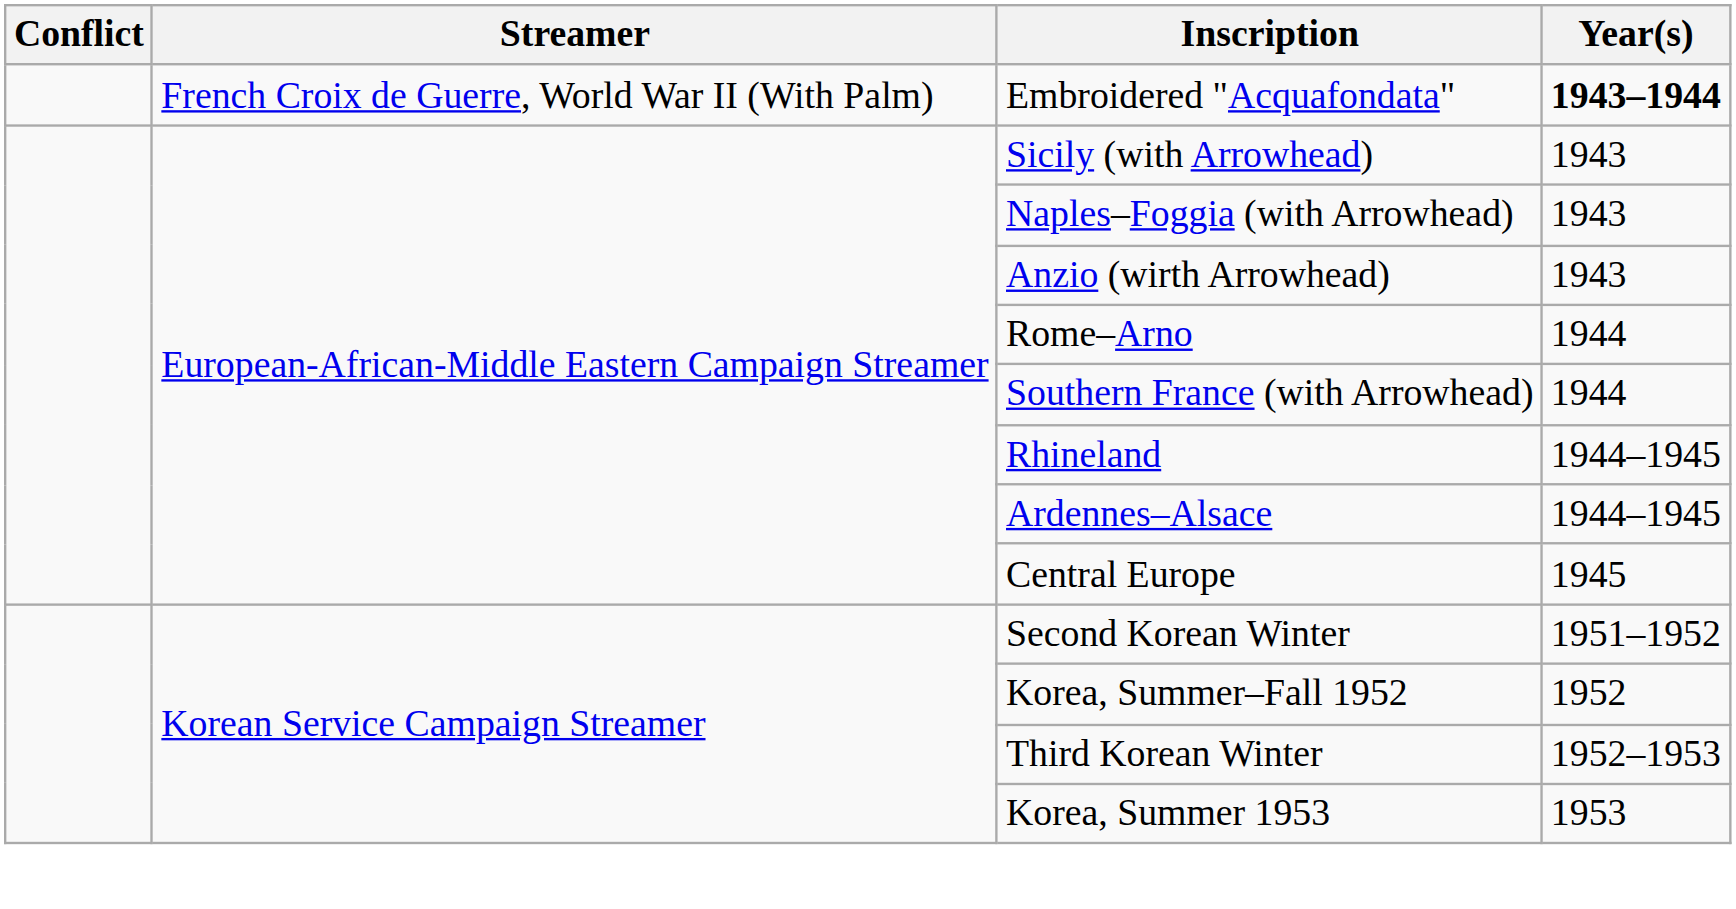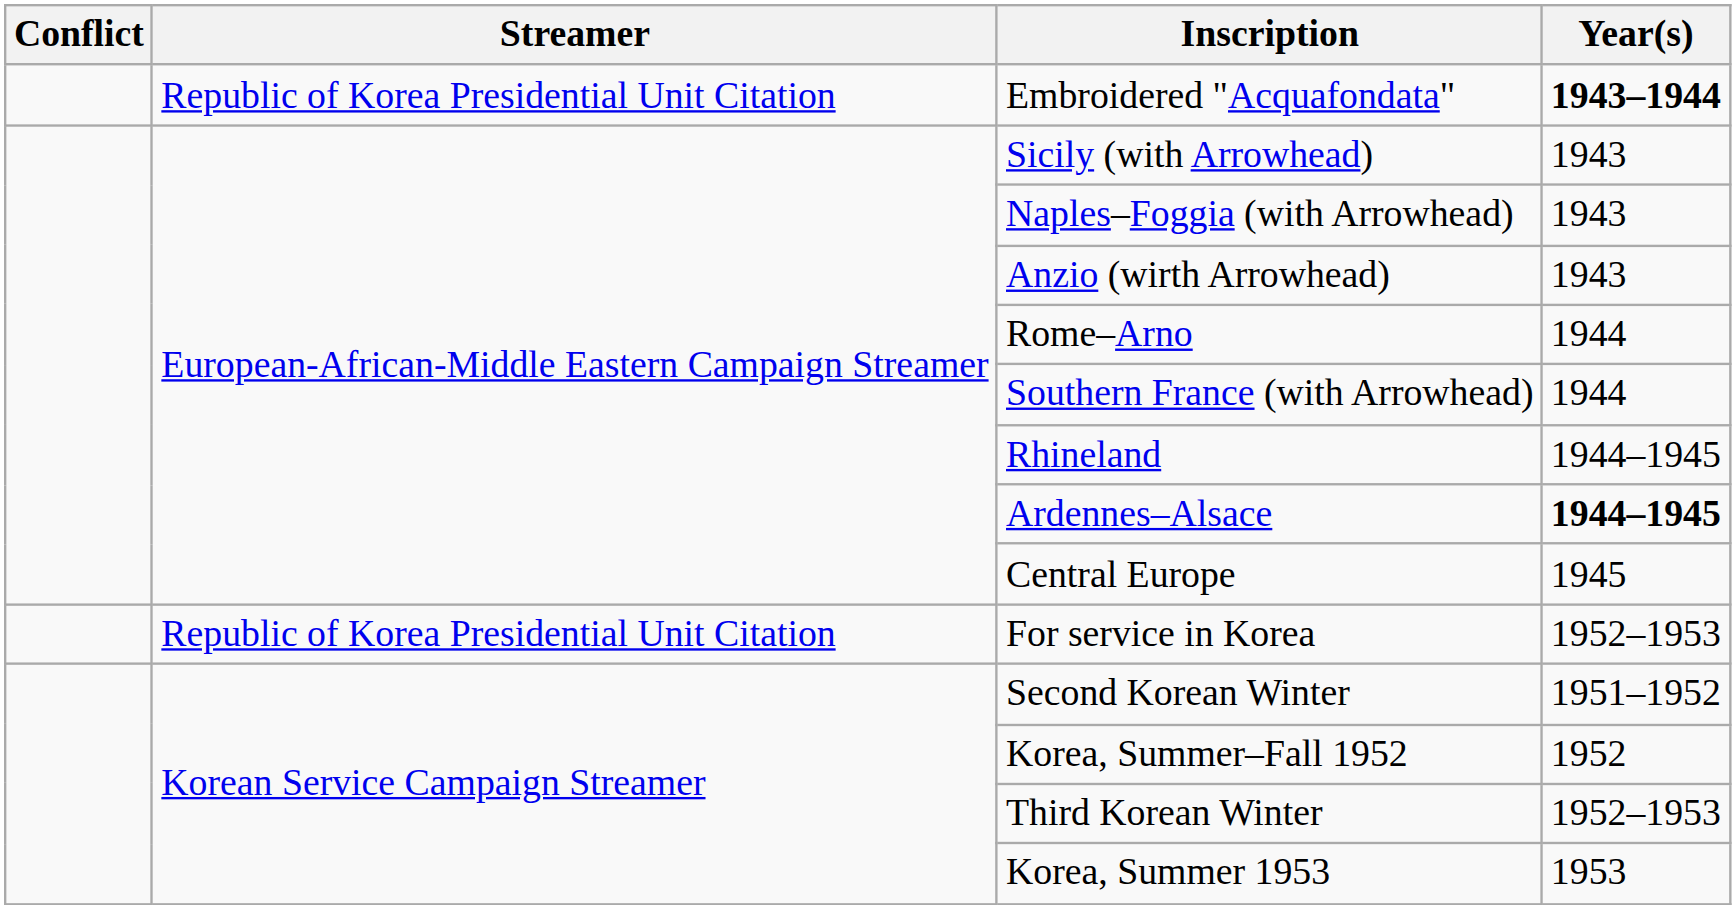Embroidered "Acquafondata" | Streamer: French Croix de Guerre, World War II (With Palm) -> Republic of Korea Presidential Unit Citation
Ardennes–Alsace | Year(s): normal -> bold
+ row: Republic of Korea Presidential Unit Citation | For service in Korea | 1952–1953
